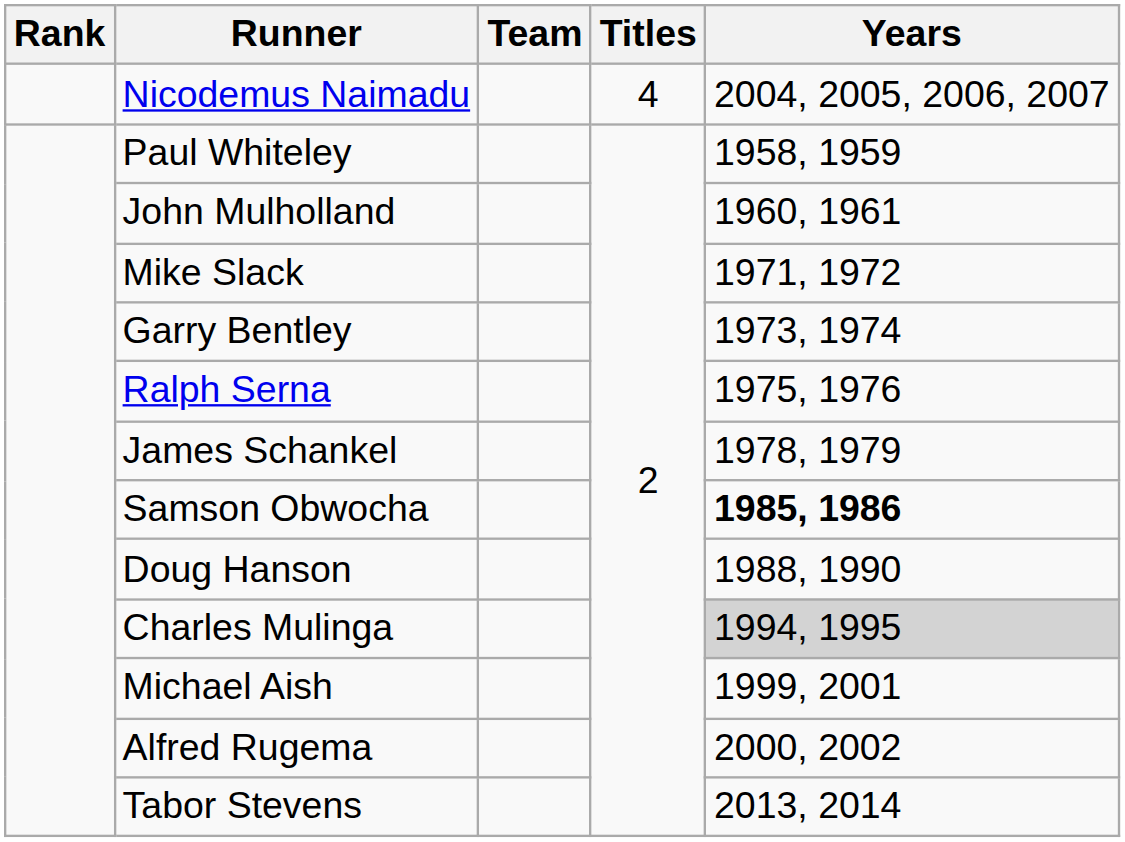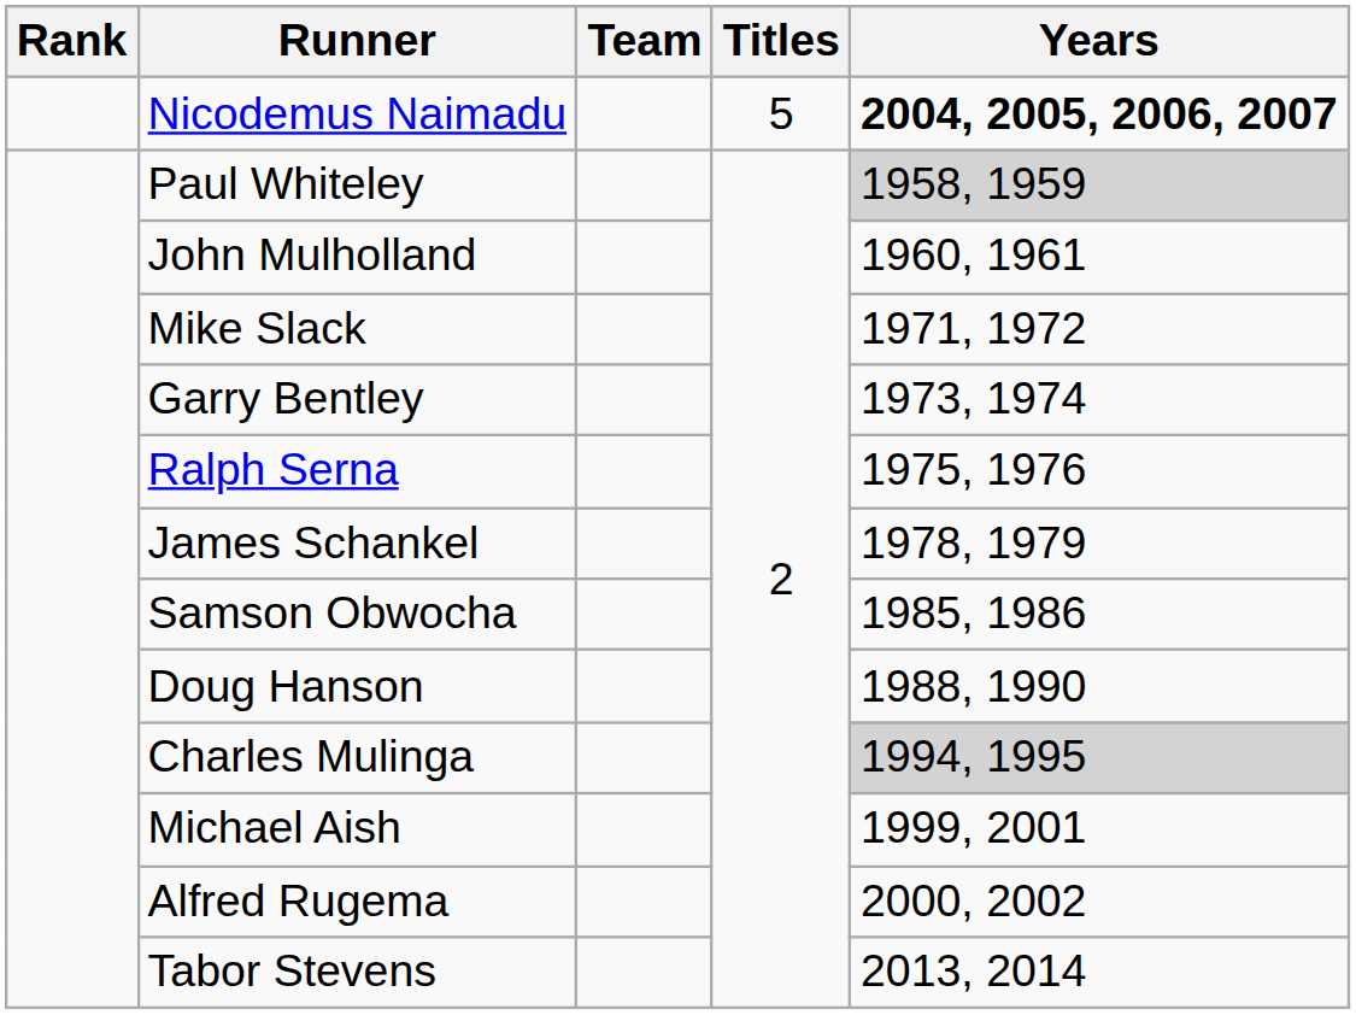Nicodemus Naimadu | Titles: 4 -> 5
Nicodemus Naimadu | Years: normal -> bold
Paul Whiteley | Years: no background -> lightgrey background
Samson Obwocha | Years: bold -> normal
